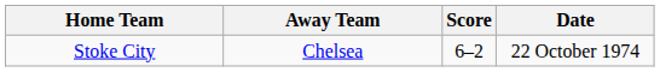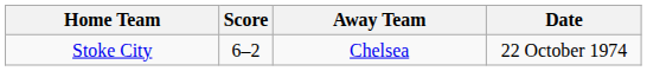columns swapped: Score <-> Away Team
